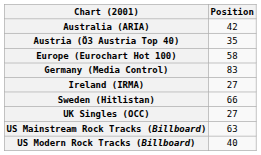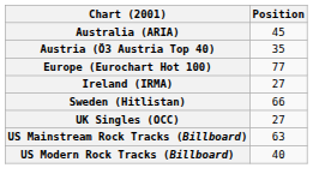Australia (ARIA) | Position: 42 -> 45
Europe (Eurochart Hot 100) | Position: 58 -> 77
- row: Germany (Media Control) | 83
